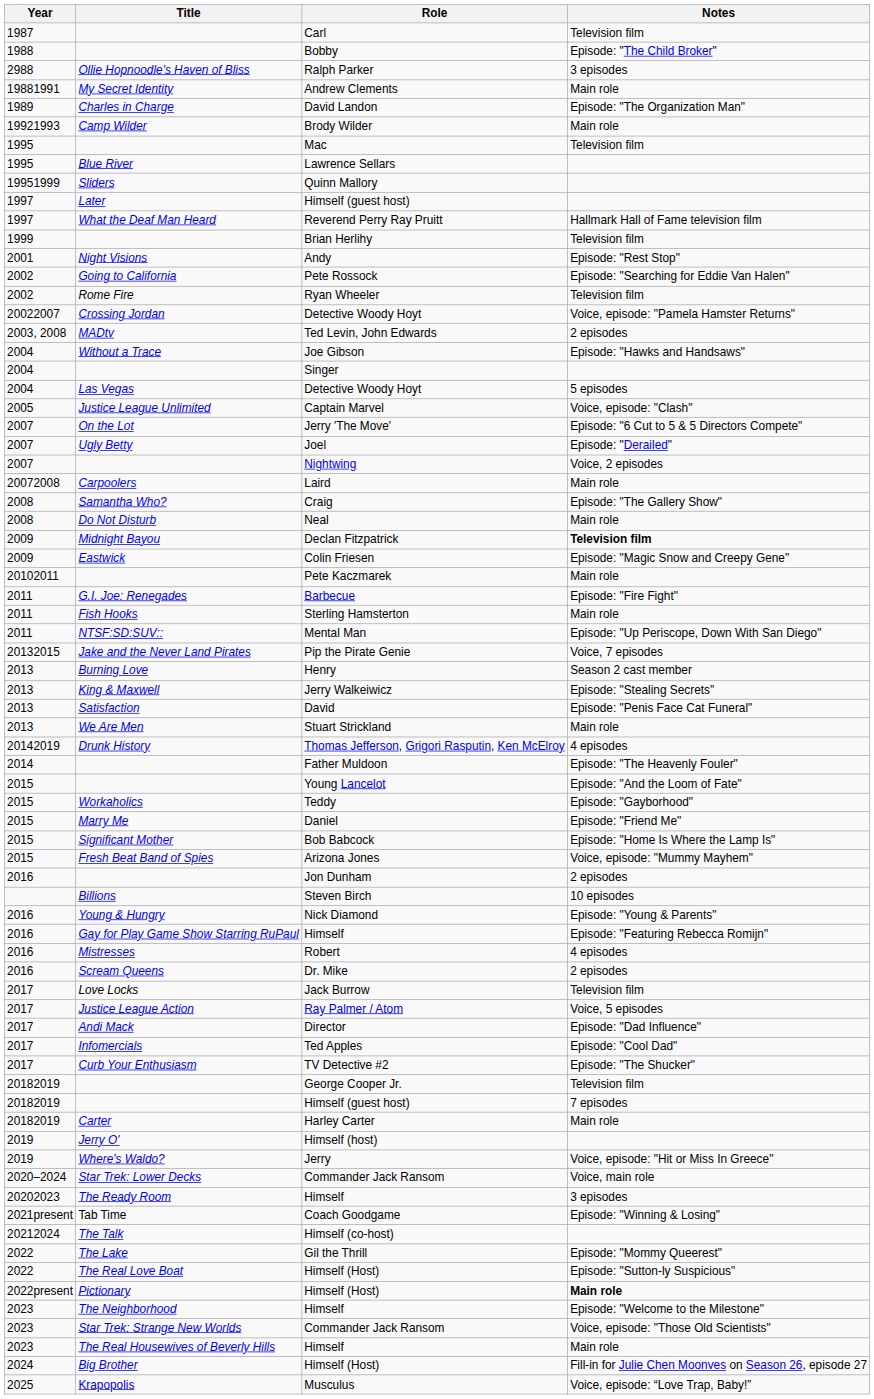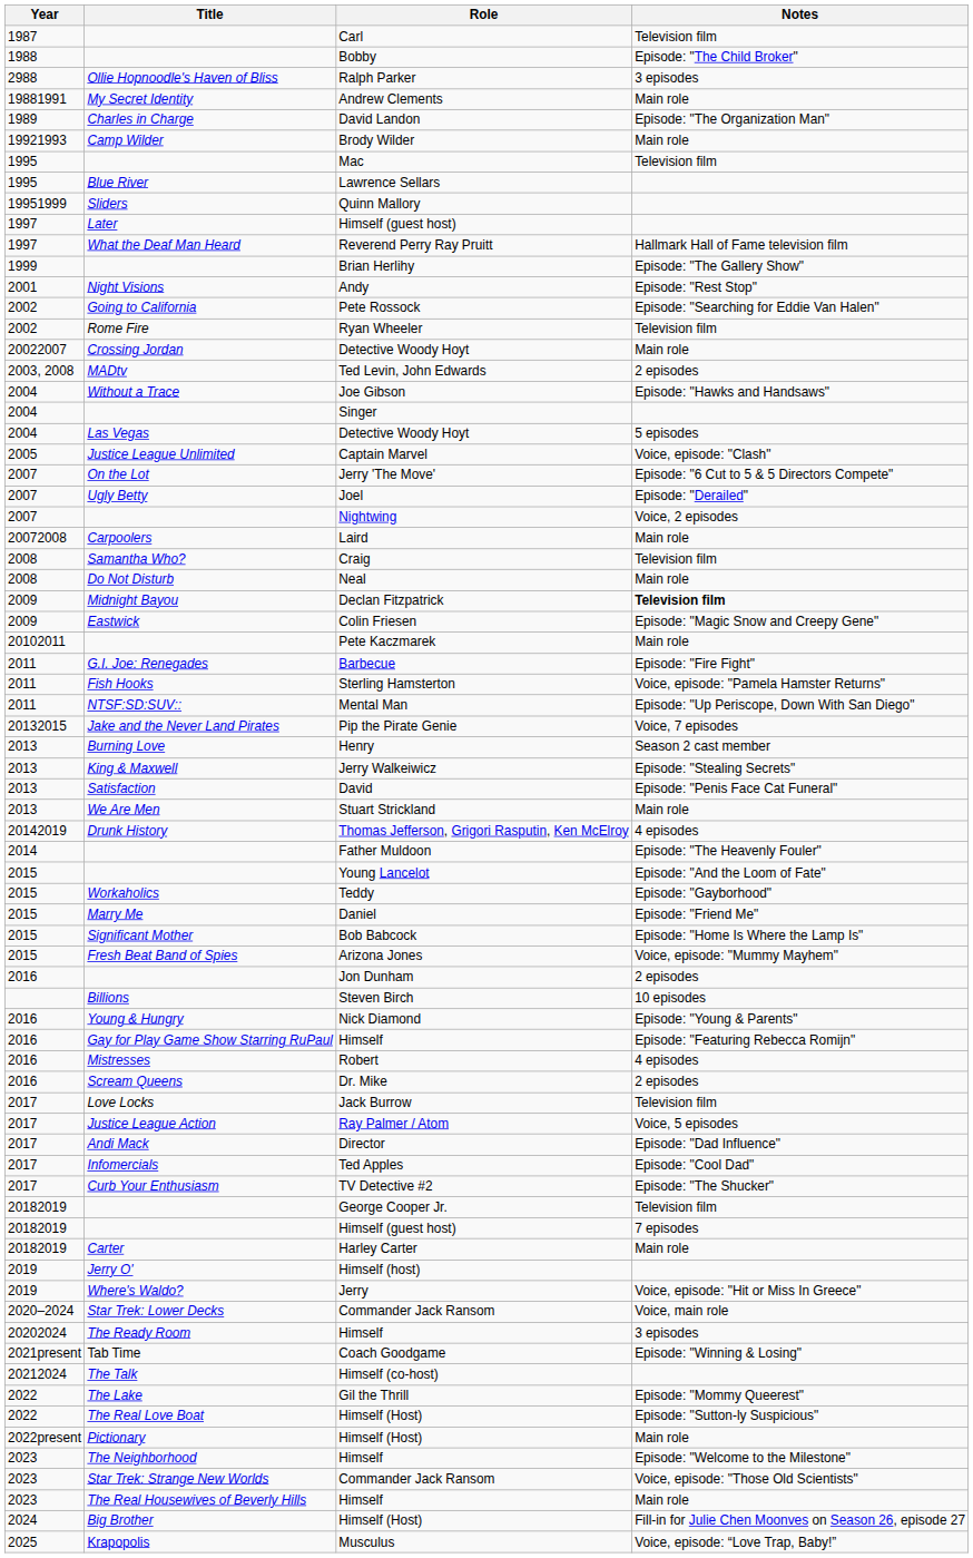Brian Herlihy | Notes: Television film -> Episode: "The Gallery Show"
Crossing Jordan / Detective Woody Hoyt | Notes: Voice, episode: "Pamela Hamster Returns" -> Main role
Craig | Notes: Episode: "The Gallery Show" -> Television film
Sterling Hamsterton | Notes: Main role -> Voice, episode: "Pamela Hamster Returns"
The Ready Room / Himself | Year: 20202023 -> 20202024
Pictionary / Himself (Host) | Notes: bold -> normal
